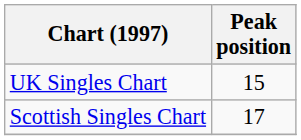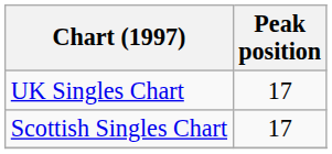UK Singles Chart | Peak position: 15 -> 17
